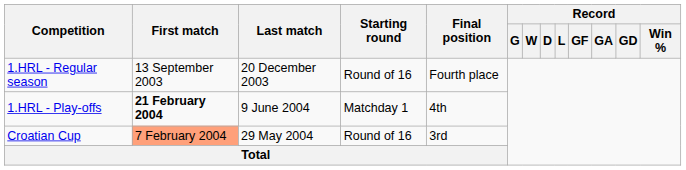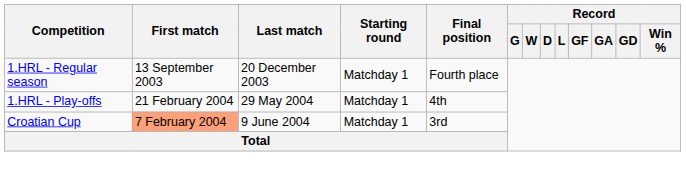1.HRL - Regular season | Starting round: Round of 16 -> Matchday 1
1.HRL - Play-offs | First match: bold -> normal
1.HRL - Play-offs | Last match: 9 June 2004 -> 29 May 2004
Croatian Cup | Last match: 29 May 2004 -> 9 June 2004
Croatian Cup | Starting round: Round of 16 -> Matchday 1
